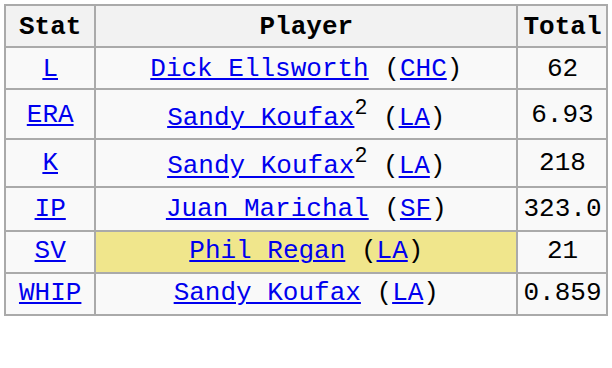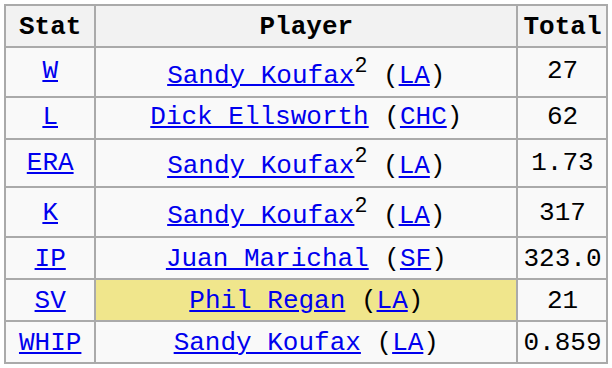+ row: W | Sandy Koufax2 (LA) | 27
ERA | Total: 6.93 -> 1.73
K | Total: 218 -> 317
